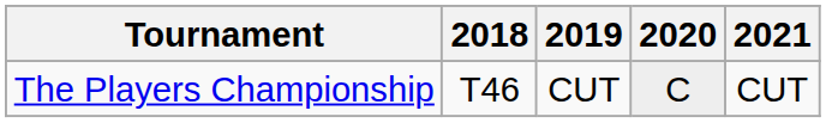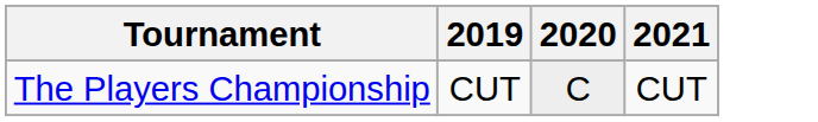- column: 2018 | T46
